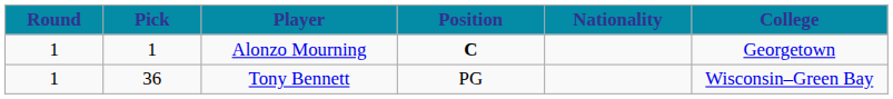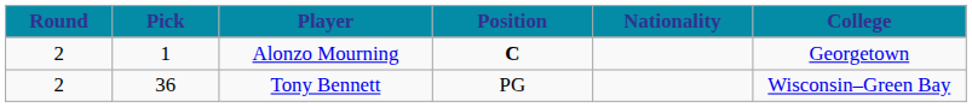Alonzo Mourning | Round: 1 -> 2
Tony Bennett | Round: 1 -> 2
